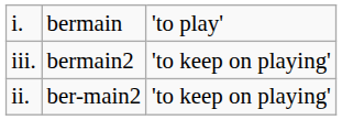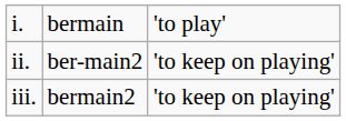rows swapped: ii. <-> iii.
